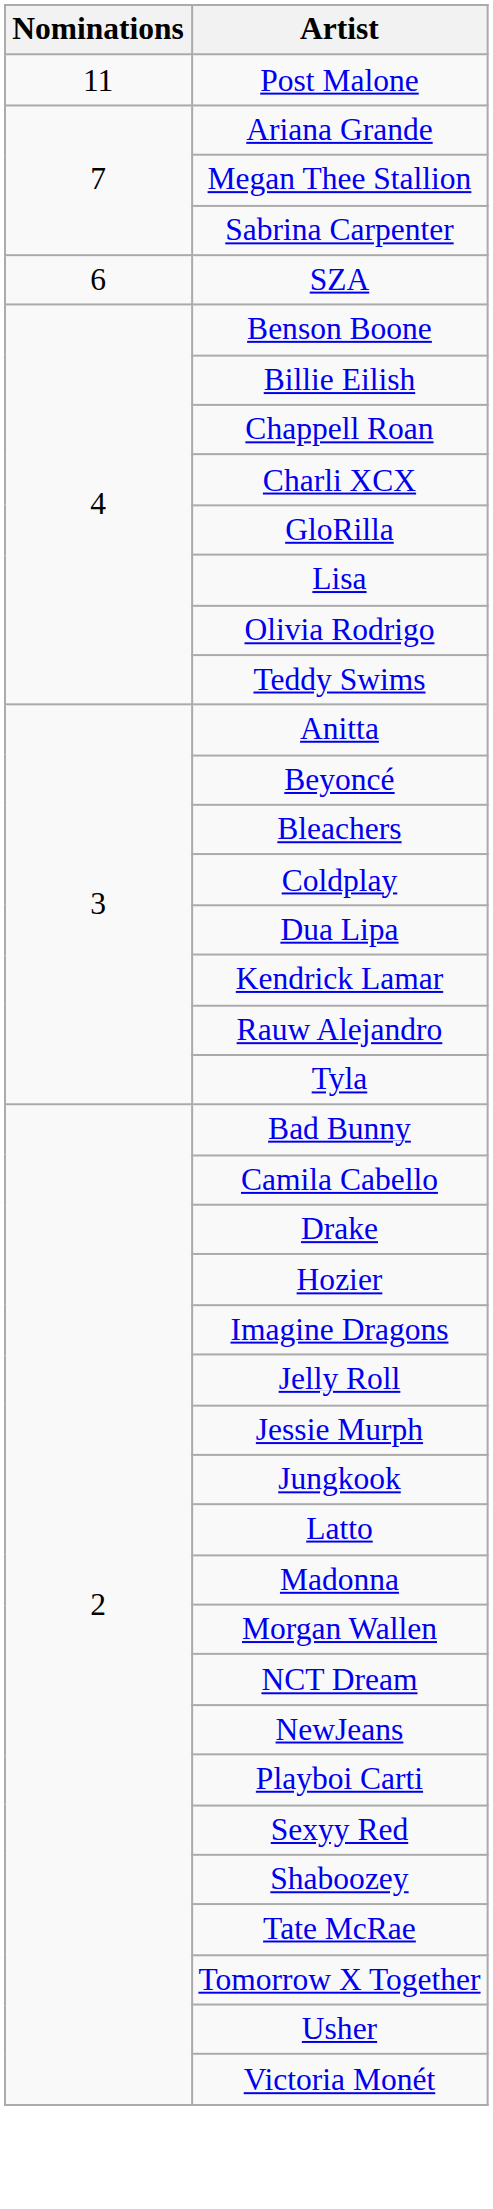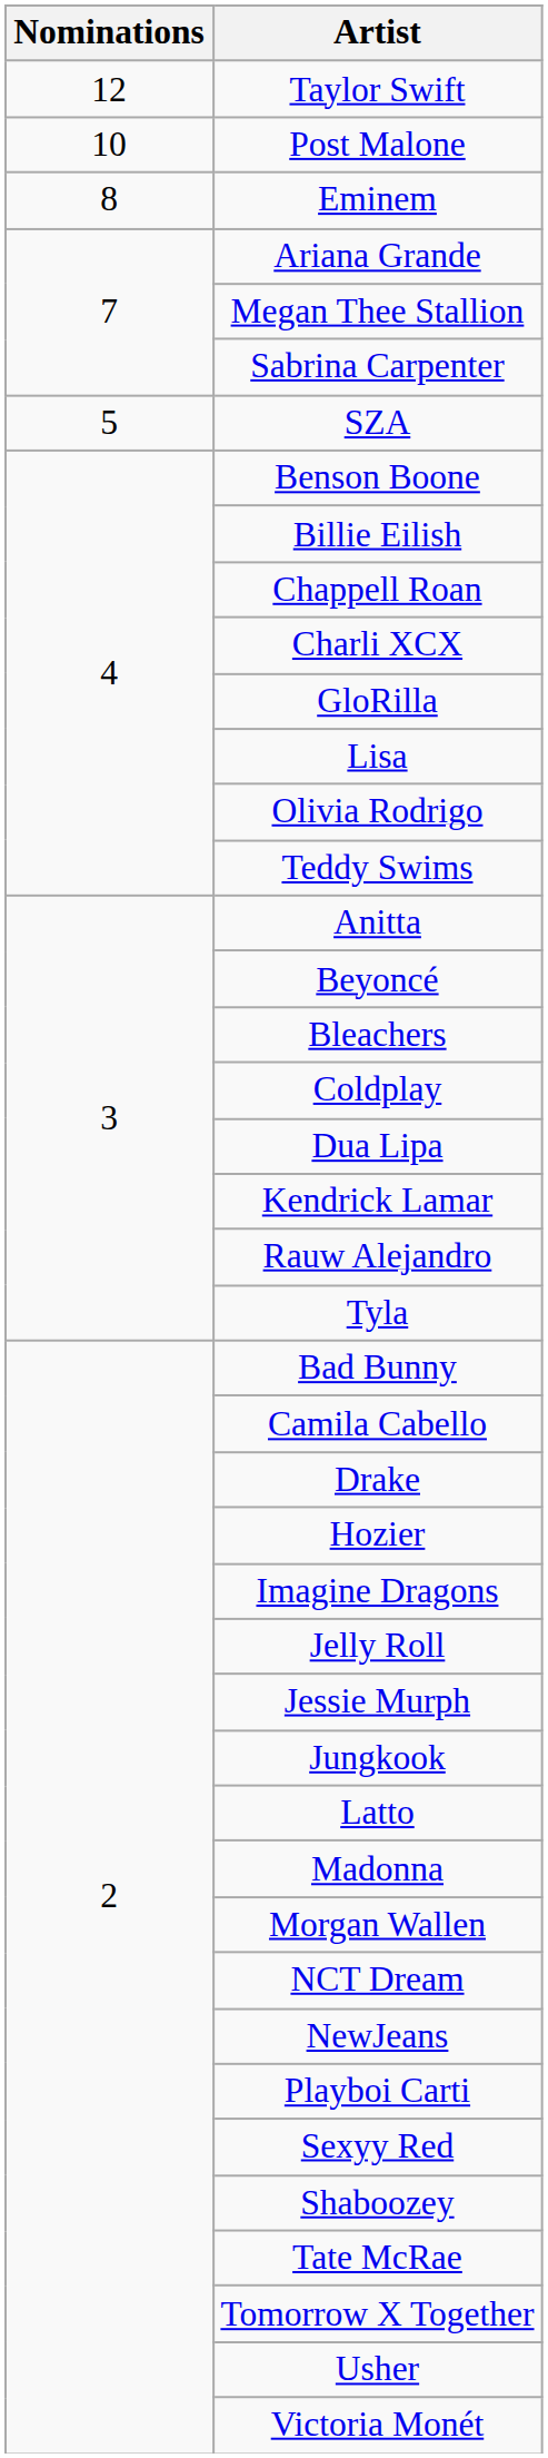+ row: 12 | Taylor Swift
Post Malone | Nominations: 11 -> 10
+ row: 8 | Eminem
SZA | Nominations: 6 -> 5
